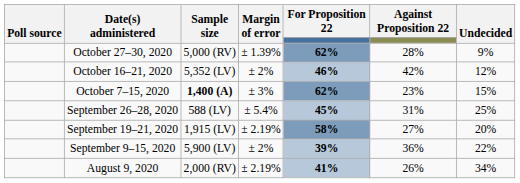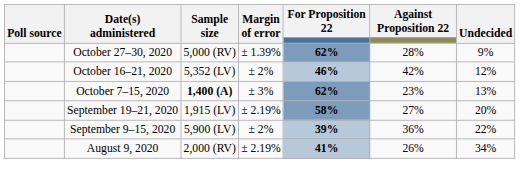October 7–15, 2020 | Undecided: 15% -> 13%
- row: September 26–28, 2020 | 588 (LV) | ± 5.4% | 45% | 31% | 25%
